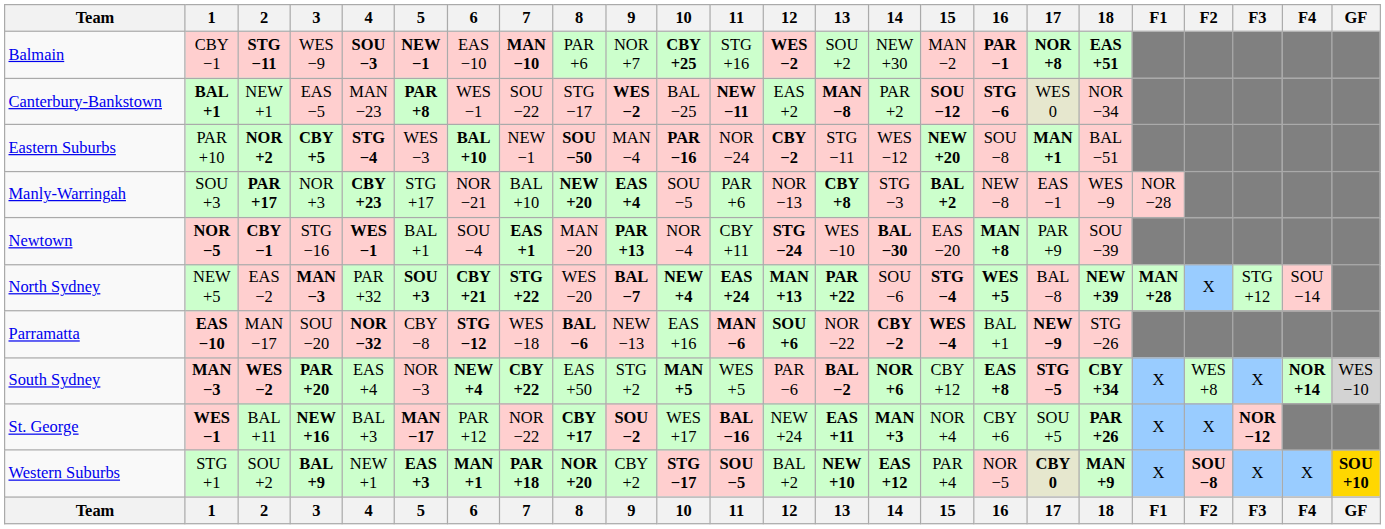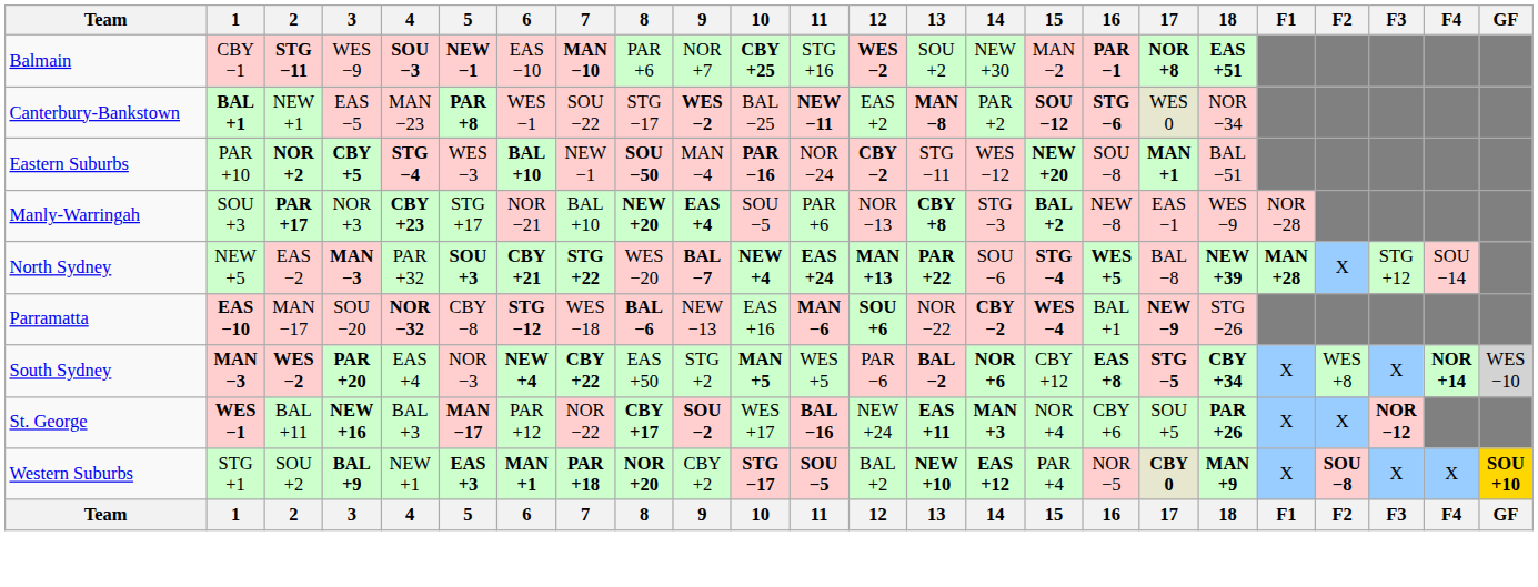- row: Newtown | NOR −5 | CBY −1 | STG −16 | WES −1 | BAL +1 | SOU −4 | EAS +1 | MAN −20 | PAR +13 | NOR −4 | CBY +11 | STG −24 | WES −10 | BAL −30 | EAS −20 | MAN +8 | PAR +9 | SOU −39
